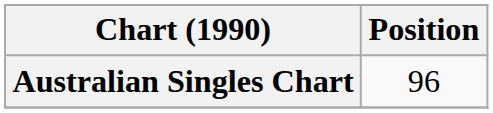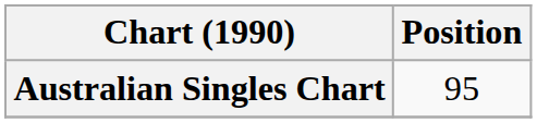Australian Singles Chart | Position: 96 -> 95
